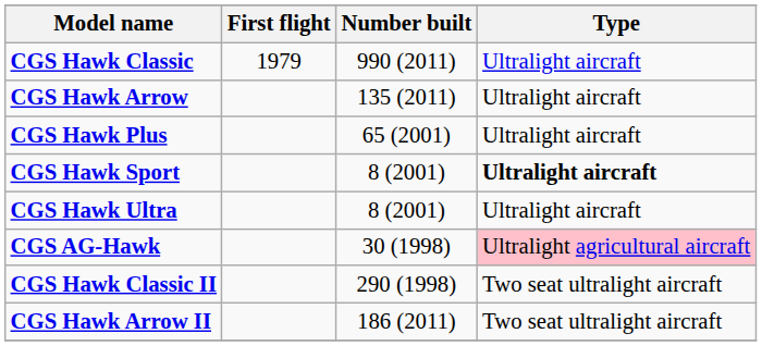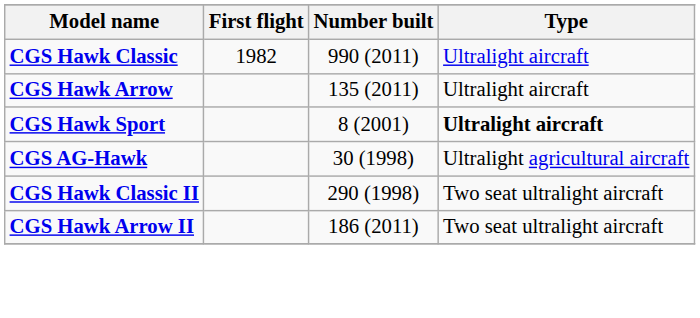CGS Hawk Classic | First flight: 1979 -> 1982
- row: CGS Hawk Plus | 65 (2001) | Ultralight aircraft
- row: CGS Hawk Ultra | 8 (2001) | Ultralight aircraft
CGS AG-Hawk | Type: pink background -> no background
